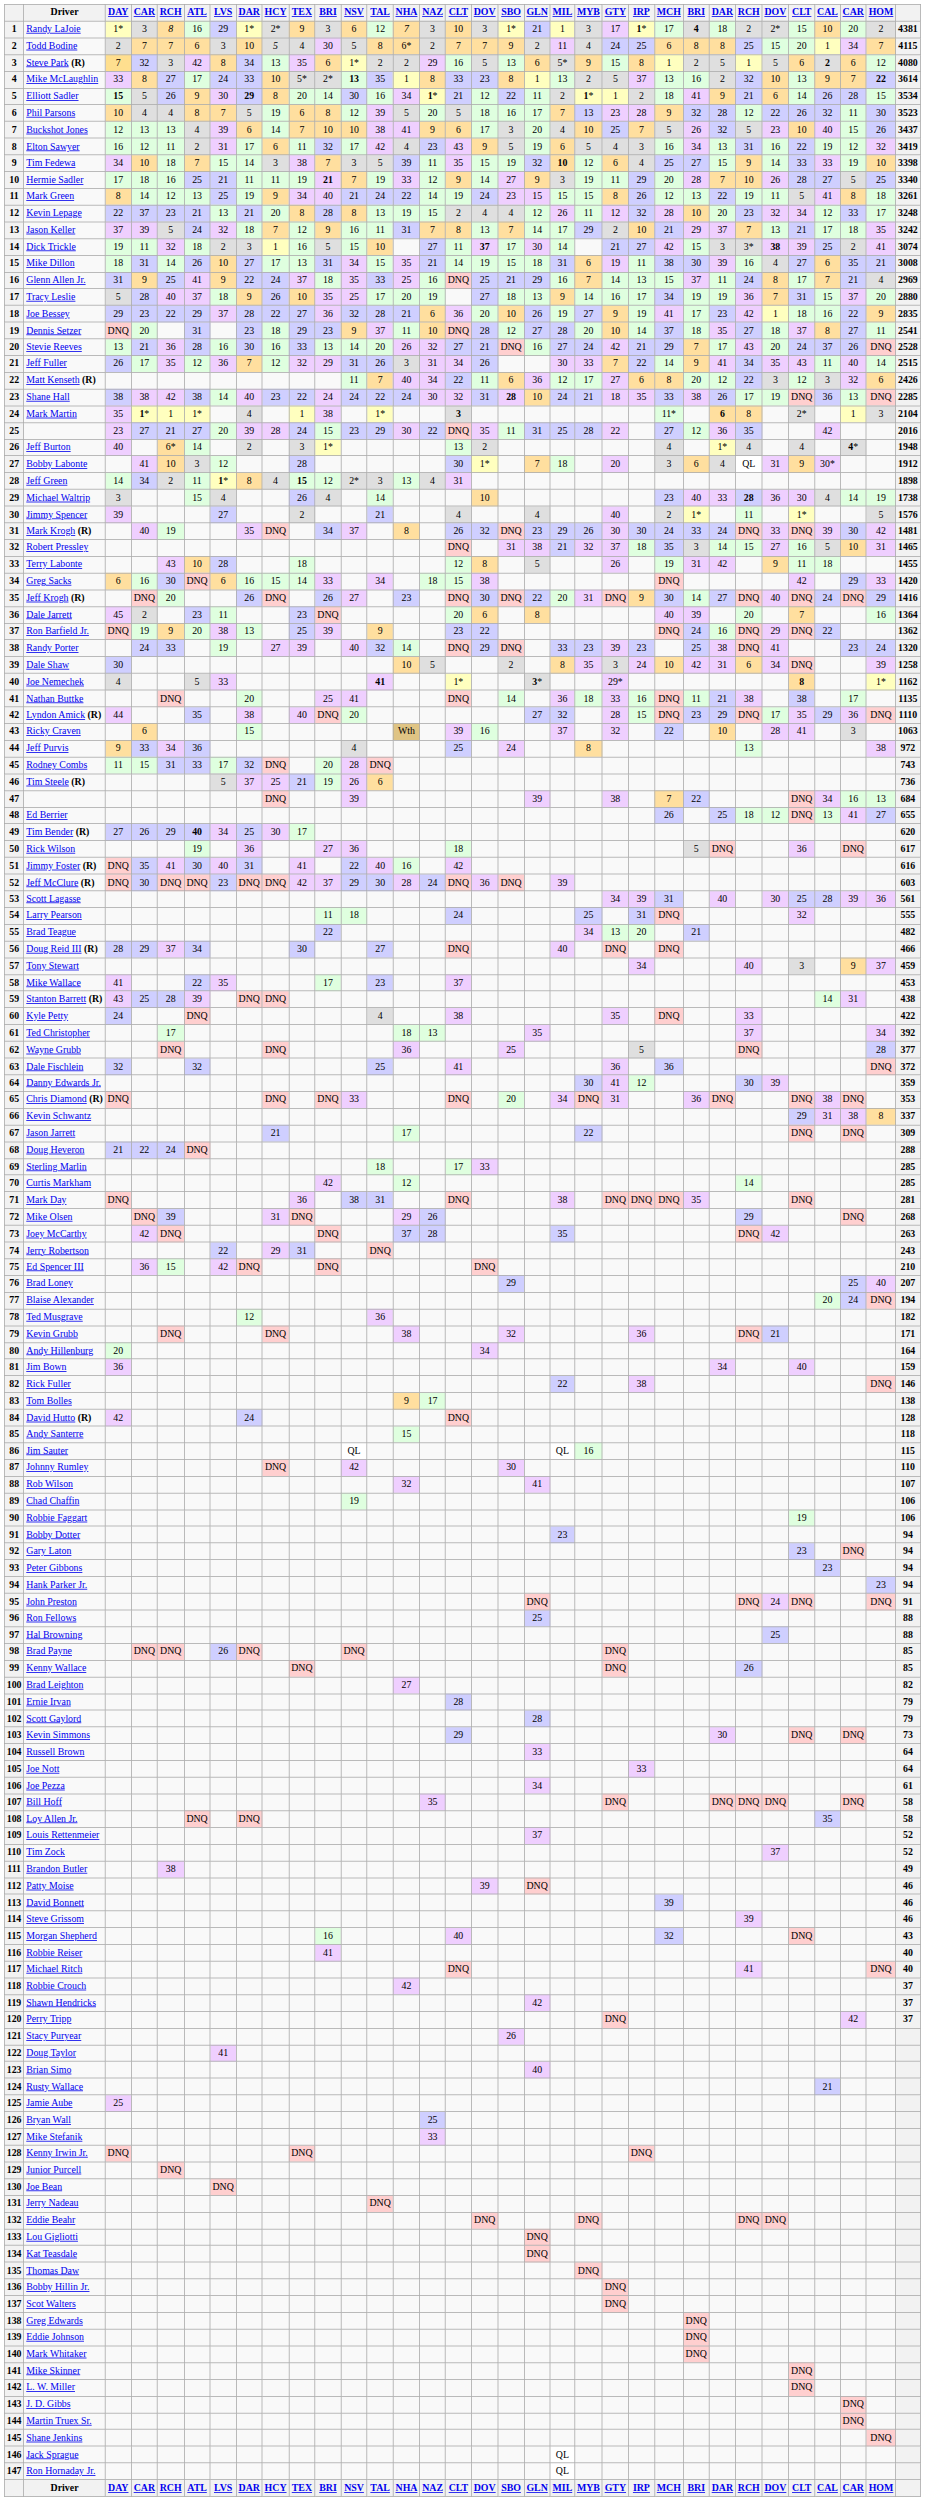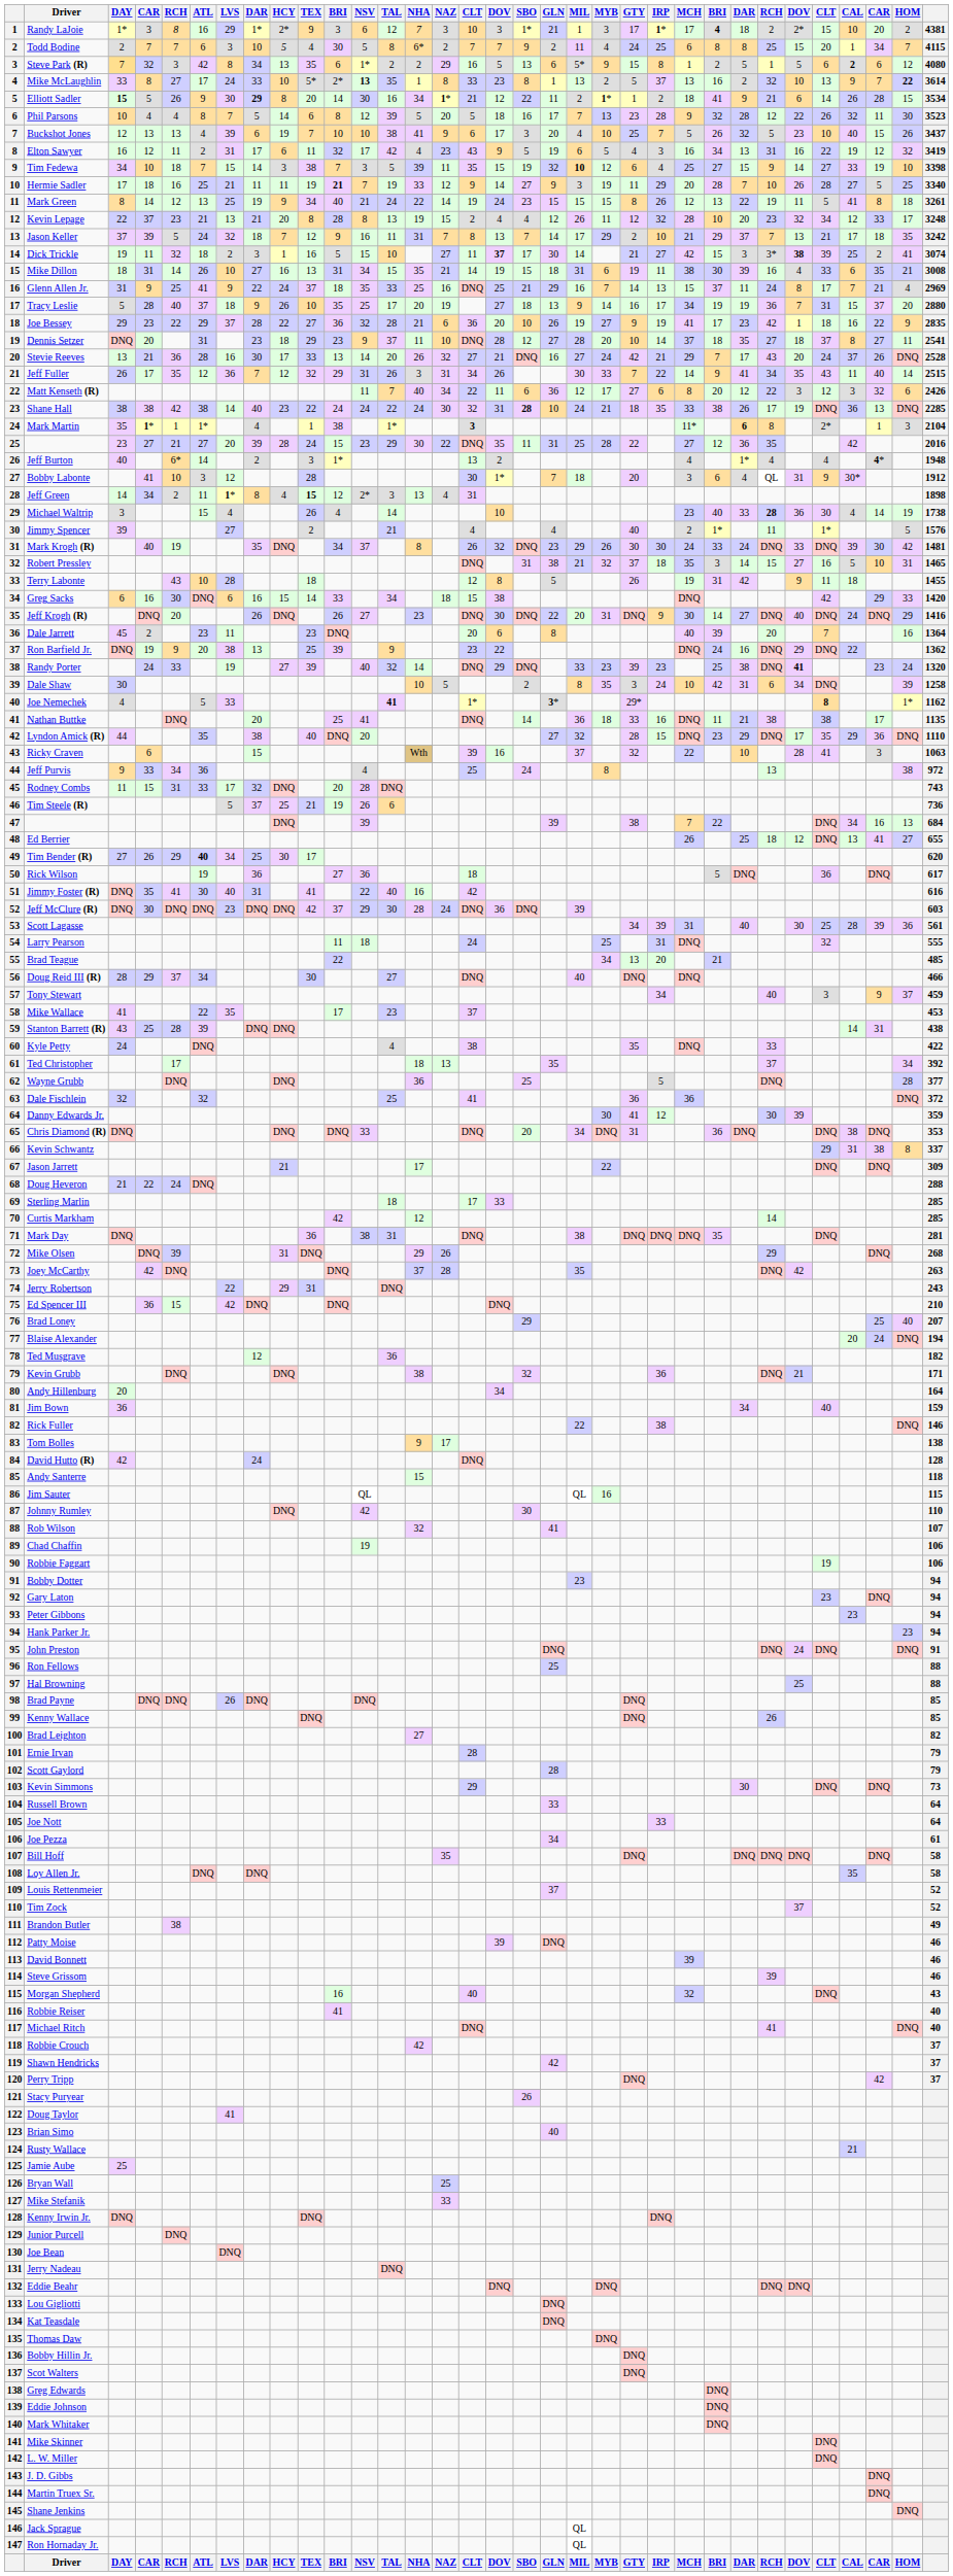Phil Parsons | HCY: 19 -> 14
Buckshot Jones | HCY: 14 -> 19
Tim Fedewa | column 29: 33 -> 27
Mike Dillon | HCY: 17 -> 16
Mike Dillon | column 29: 27 -> 33
Stevie Reeves | HCY: 16 -> 17
Randy Porter | column 28: normal -> bold
Brad Teague | column 33: 482 -> 485
